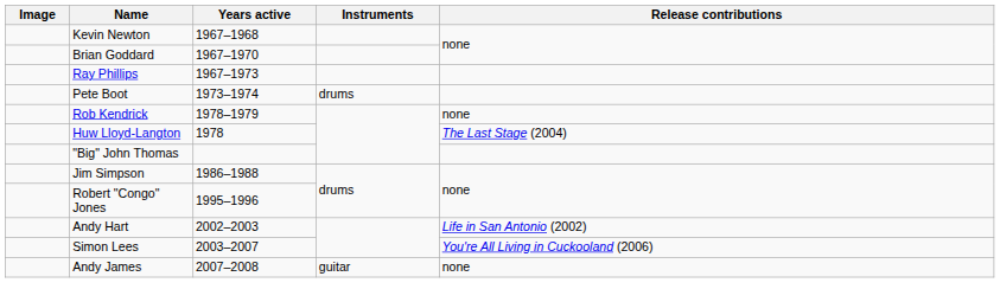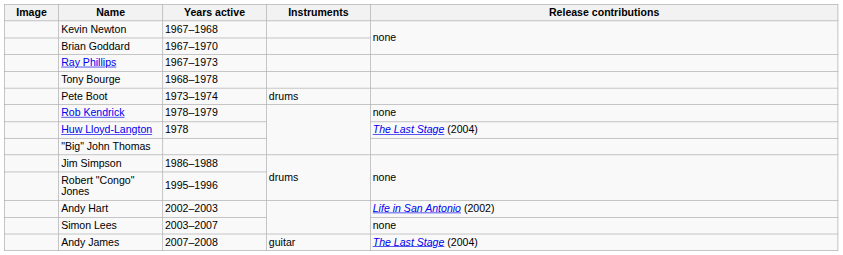+ row: Tony Bourge | 1968–1978
Simon Lees | Release contributions: You're All Living in Cuckooland (2006) -> none
Andy James | Release contributions: none -> The Last Stage (2004)
